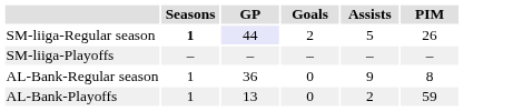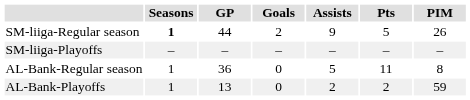+ column: Pts | 5 | – | 11 | 2
SM-liiga-Regular season | GP: lavender background -> no background
SM-liiga-Regular season | Assists: 5 -> 9
AL-Bank-Regular season | Assists: 9 -> 5
